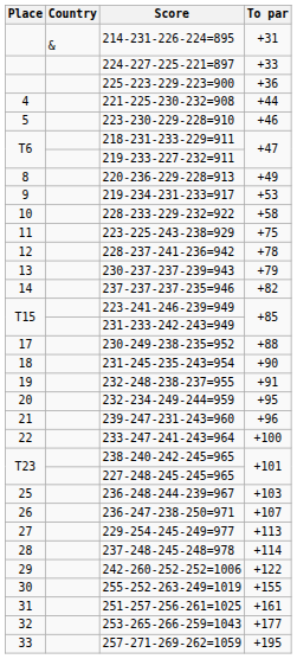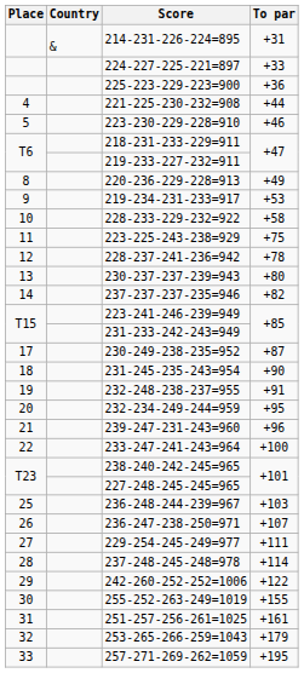230-237-237-239=943 | To par: +79 -> +80
230-249-238-235=952 | To par: +88 -> +87
229-254-245-249=977 | To par: +113 -> +111
253-265-266-259=1043 | To par: +177 -> +179
